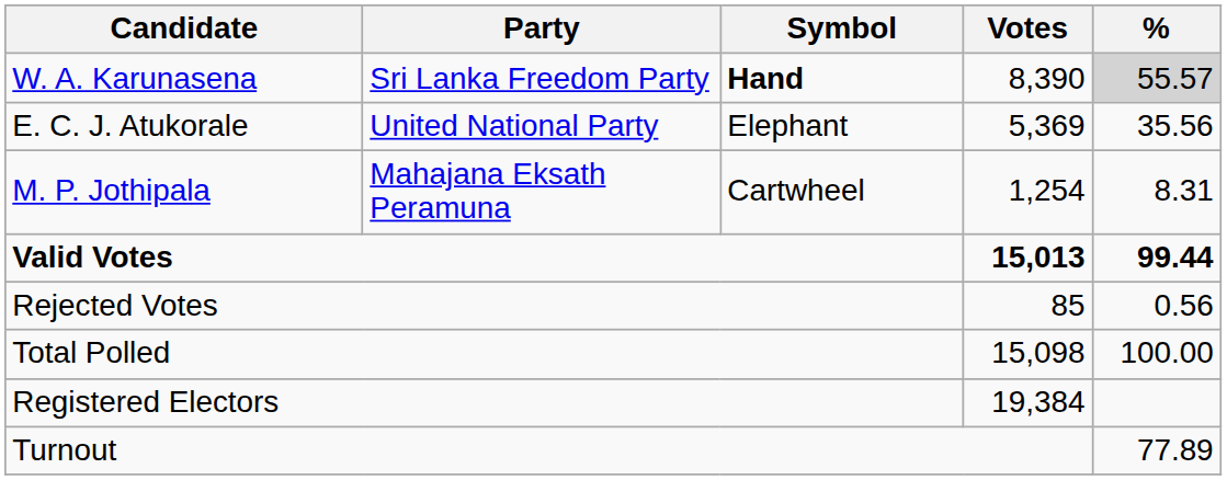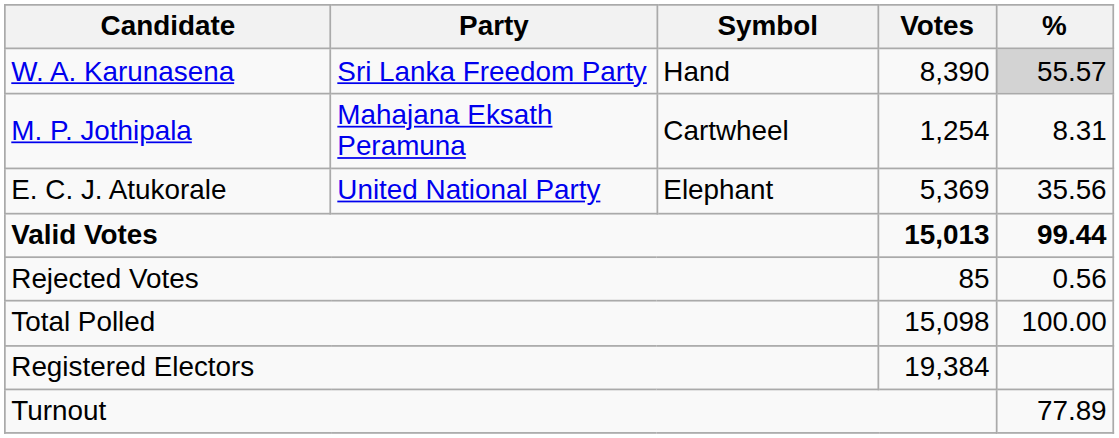W. A. Karunasena | Symbol: bold -> normal
rows swapped: E. C. J. Atukorale <-> M. P. Jothipala
